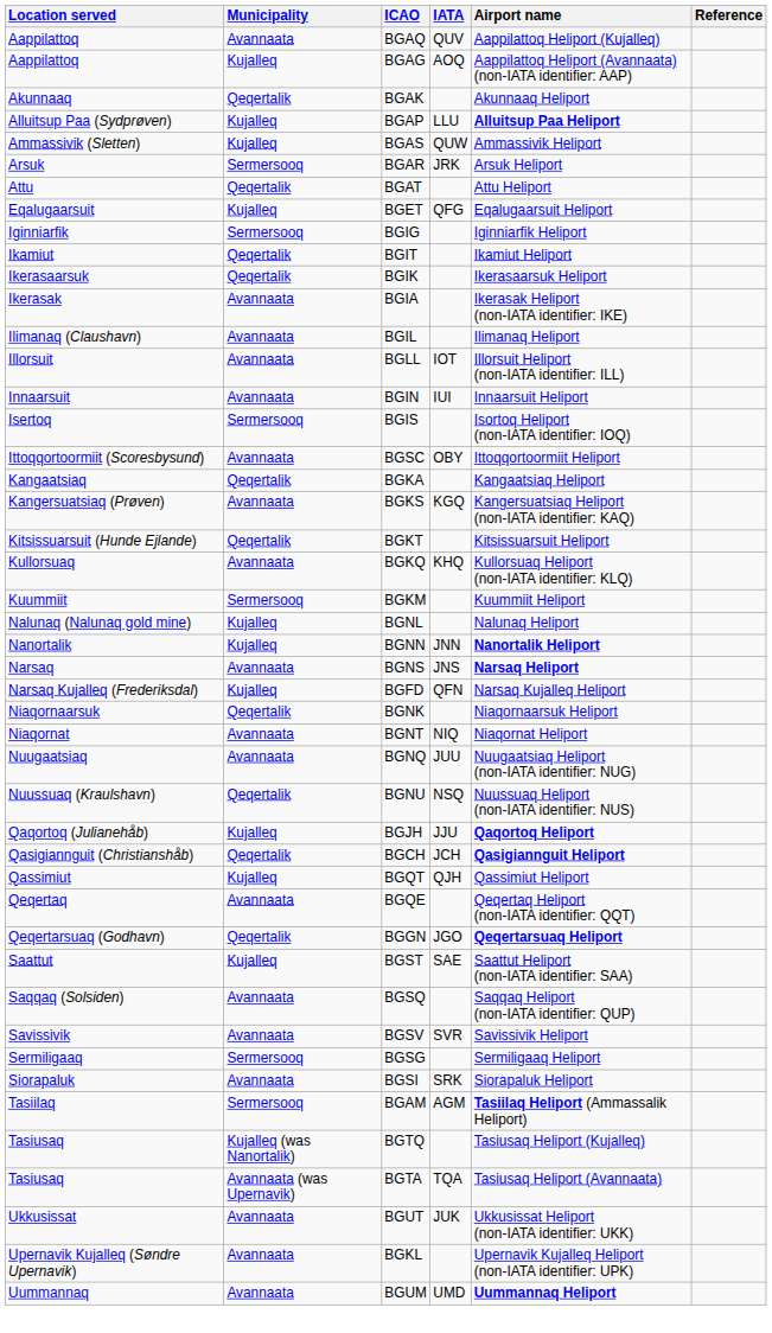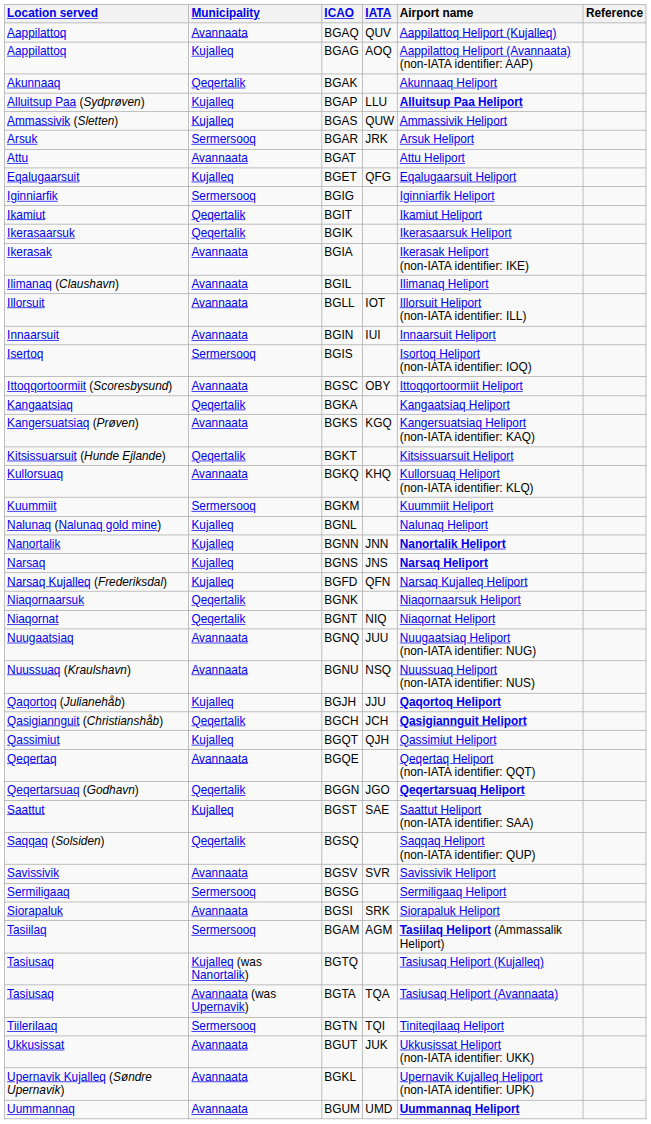BGAT | Municipality: Qeqertalik -> Avannaata
BGNS | Municipality: Avannaata -> Kujalleq
BGNT | Municipality: Avannaata -> Qeqertalik
BGNU | Municipality: Qeqertalik -> Avannaata
BGSQ | Municipality: Avannaata -> Qeqertalik
+ row: Tiilerilaaq | Sermersooq | BGTN | TQI | Tiniteqilaaq Heliport
